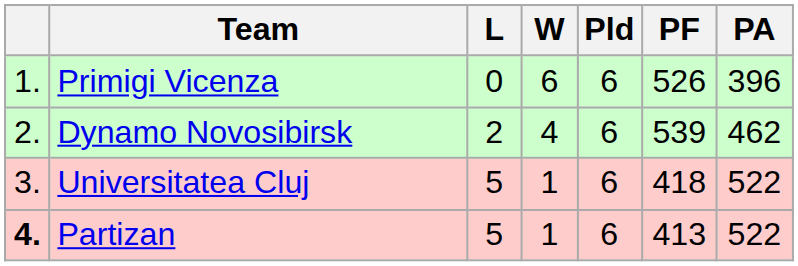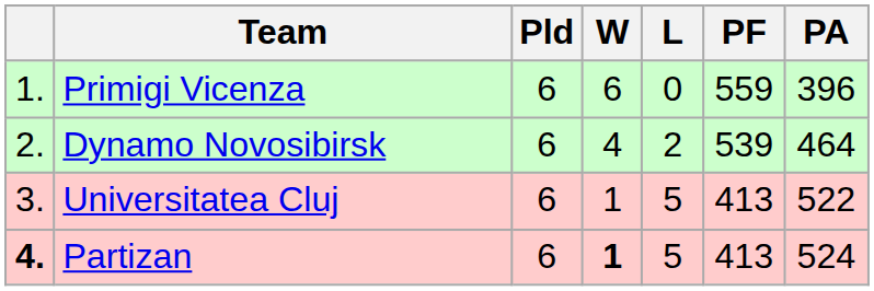columns swapped: Pld <-> L
Primigi Vicenza | PF: 526 -> 559
Dynamo Novosibirsk | PA: 462 -> 464
Universitatea Cluj | PF: 418 -> 413
Partizan | W: normal -> bold
Partizan | PA: 522 -> 524
